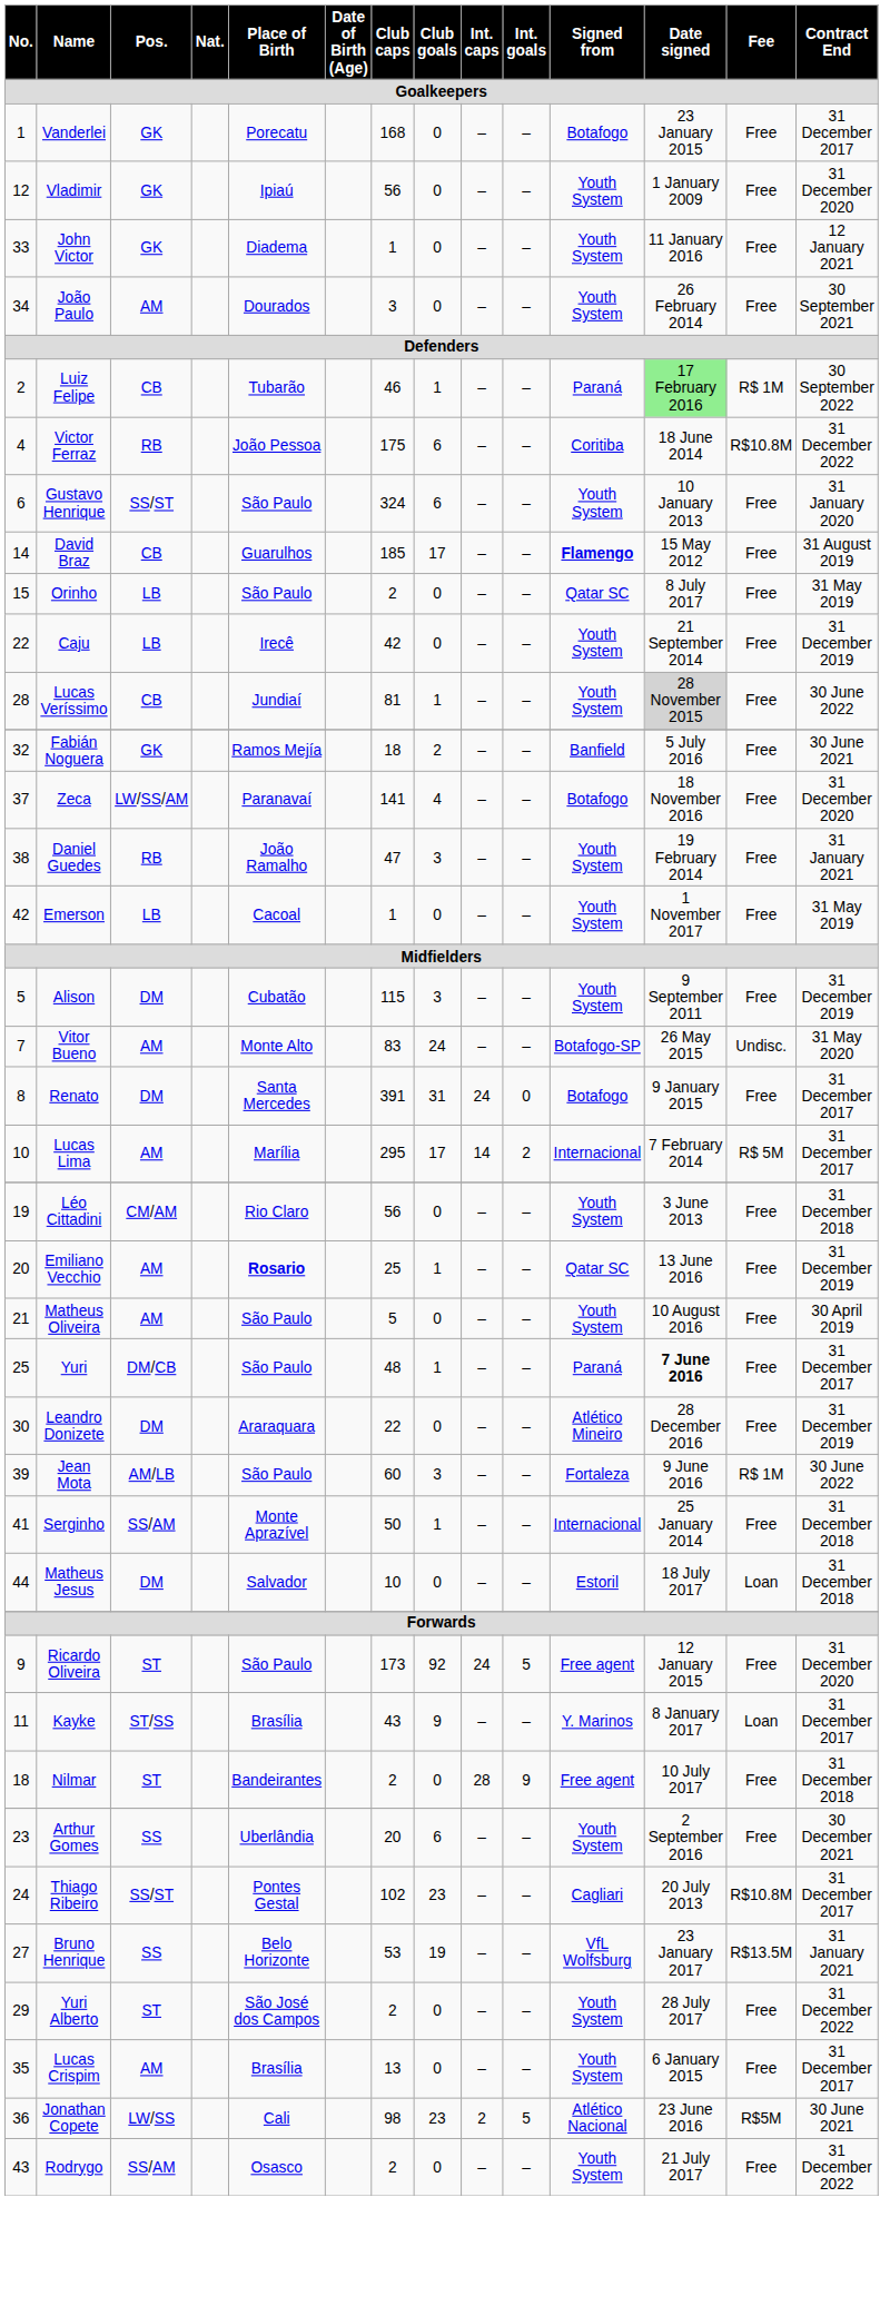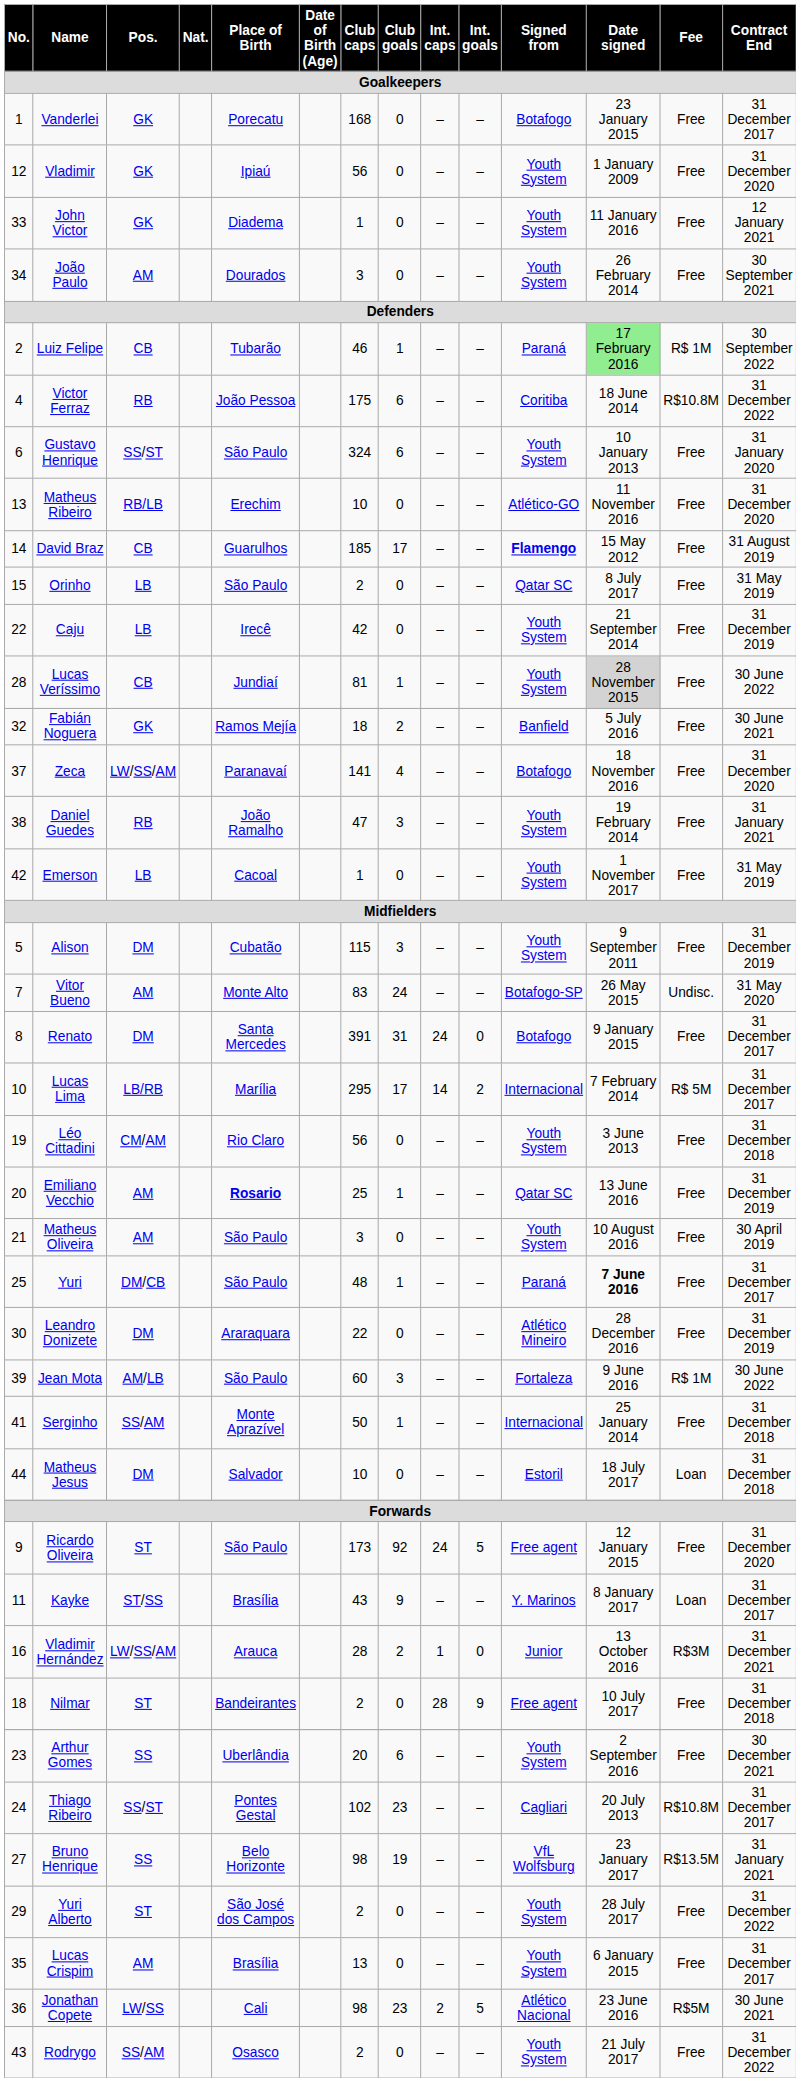+ row: 13 | Matheus Ribeiro | RB/LB | Erechim | 10 | 0 | – | – | Atlético-GO | 11 November 2016 | Free | 31 December 2020
Lucas Lima | Pos.: AM -> LB/RB
Matheus Oliveira | Club caps: 5 -> 3
+ row: 16 | Vladimir Hernández | LW/SS/AM | Arauca | 28 | 2 | 1 | 0 | Junior | 13 October 2016 | R$3M | 31 December 2021
Bruno Henrique | Club caps: 53 -> 98
